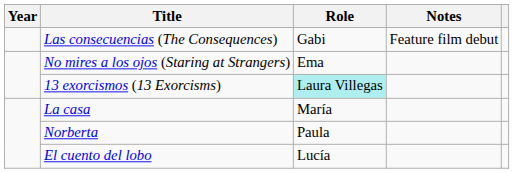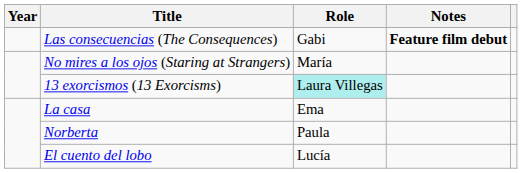Las consecuencias (The Consequences) | Notes: normal -> bold
No mires a los ojos (Staring at Strangers) | Role: Ema -> María
La casa | Role: María -> Ema
